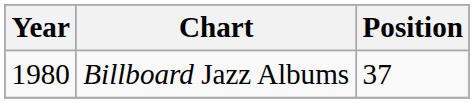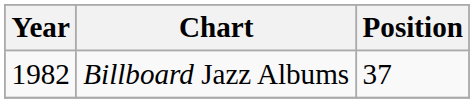Billboard Jazz Albums | Year: 1980 -> 1982
